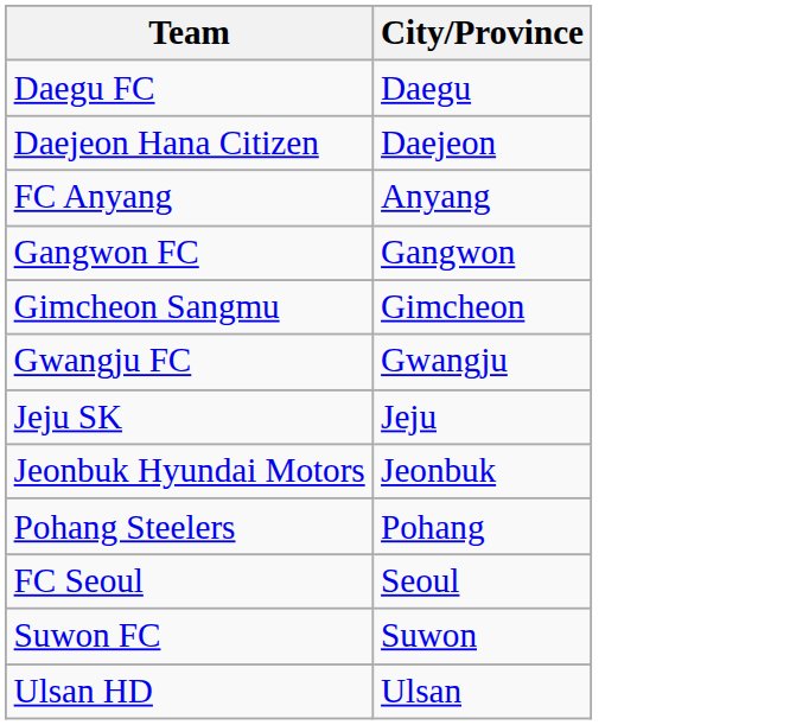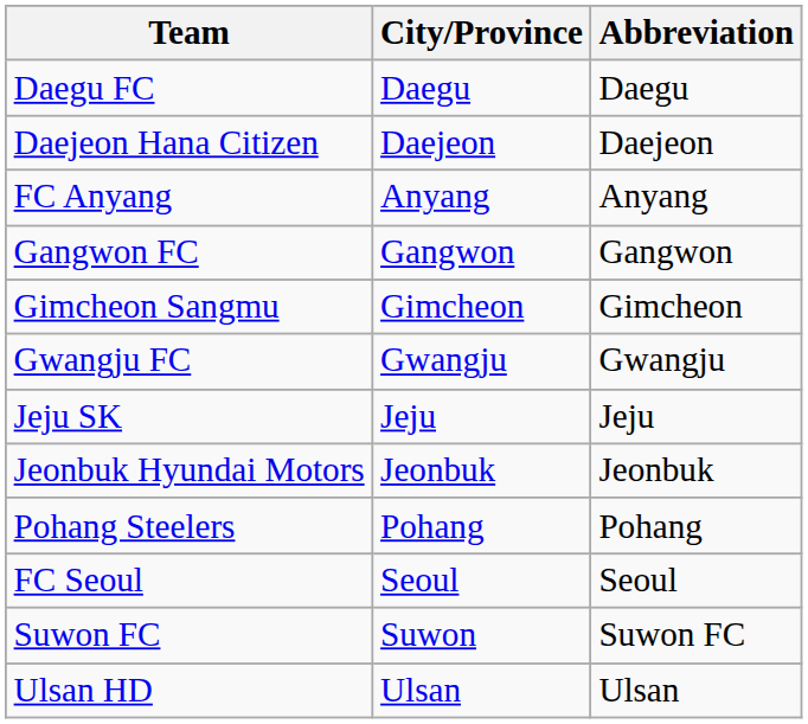+ column: Abbreviation | Daegu | Daejeon | Anyang | Gangwon | Gimcheon | Gwangju | Jeju | Jeonbuk | Pohang | Seoul | Suwon FC | Ulsan
